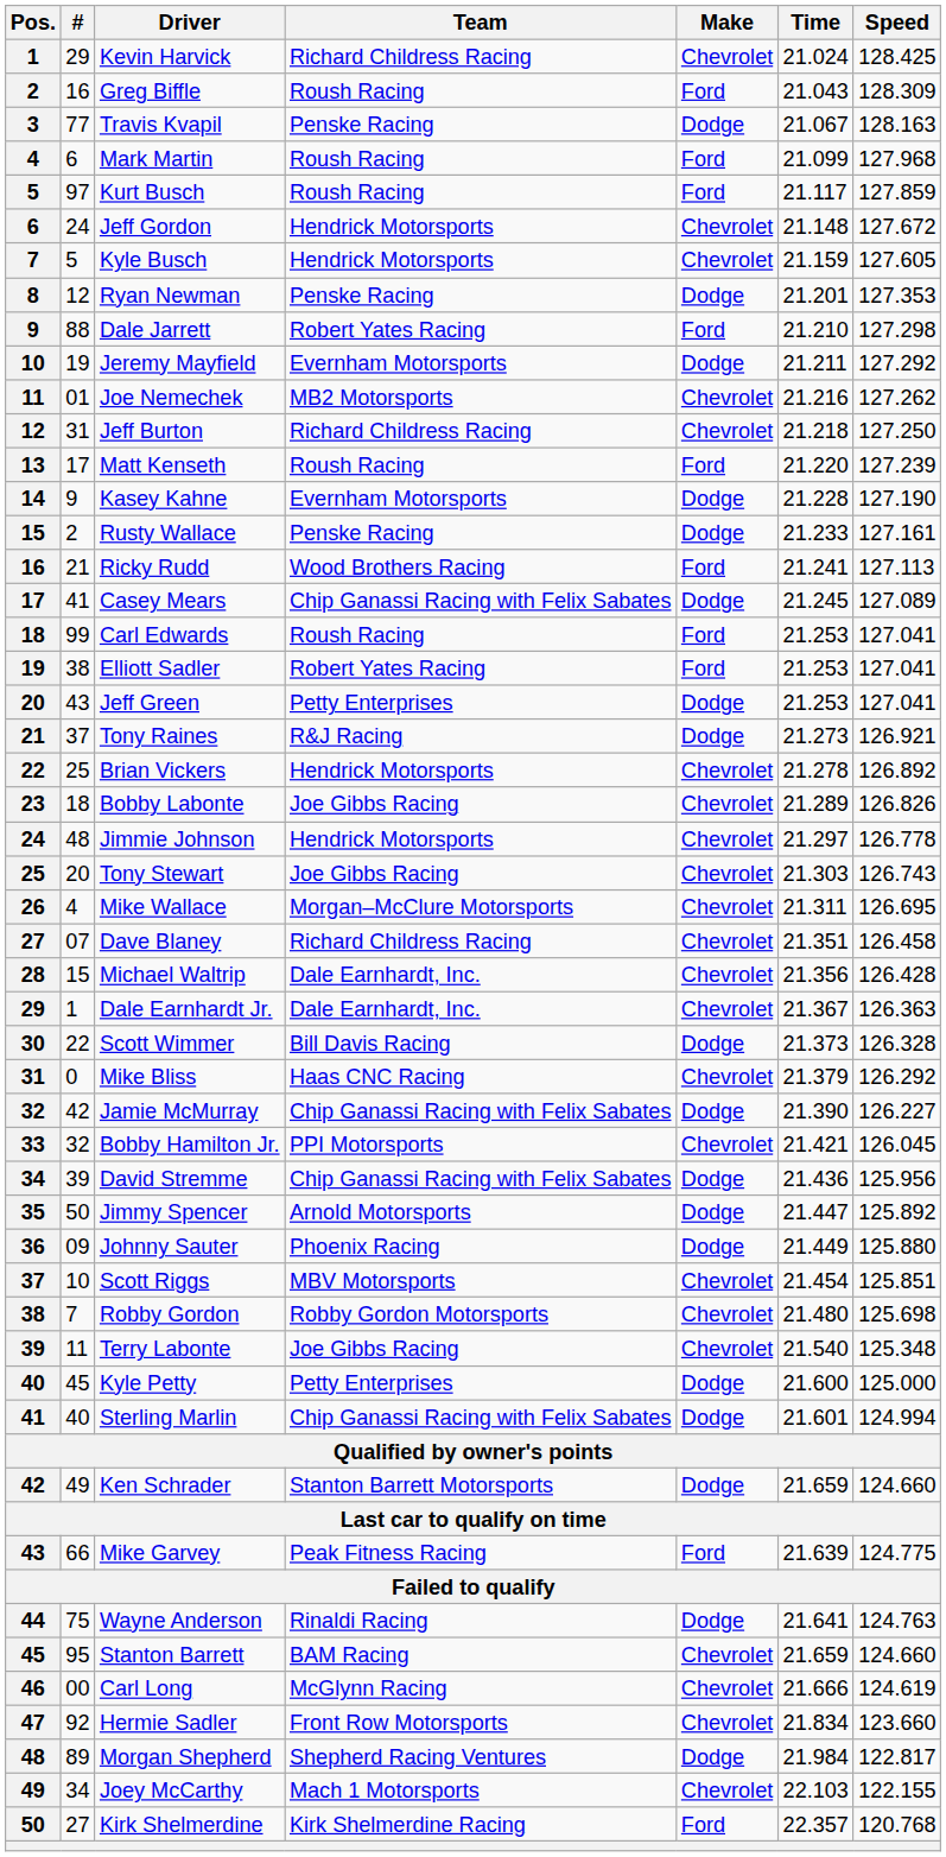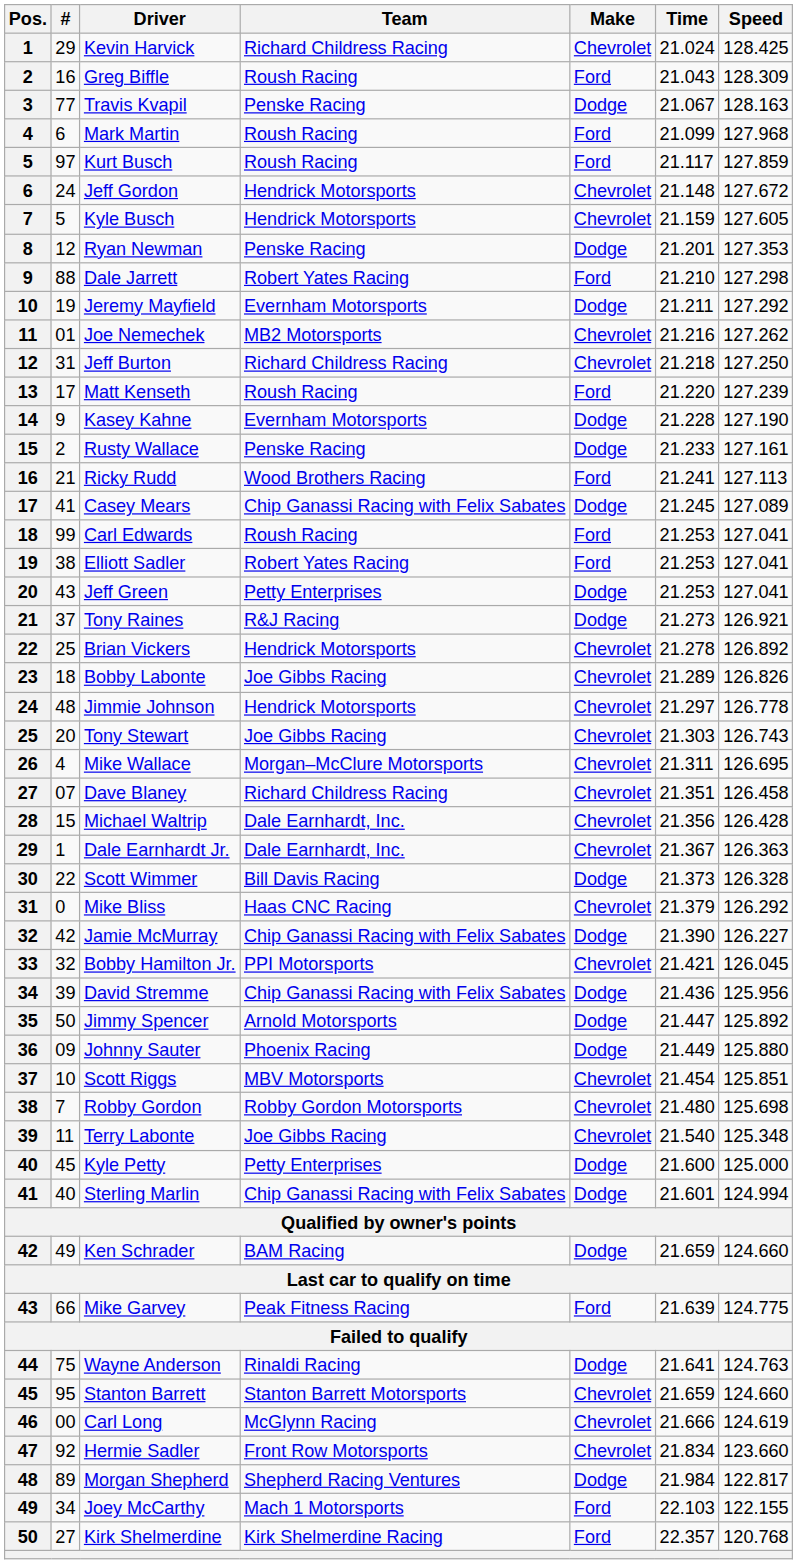Ken Schrader | Team: Stanton Barrett Motorsports -> BAM Racing
Stanton Barrett | Team: BAM Racing -> Stanton Barrett Motorsports
Joey McCarthy | Make: Chevrolet -> Ford
